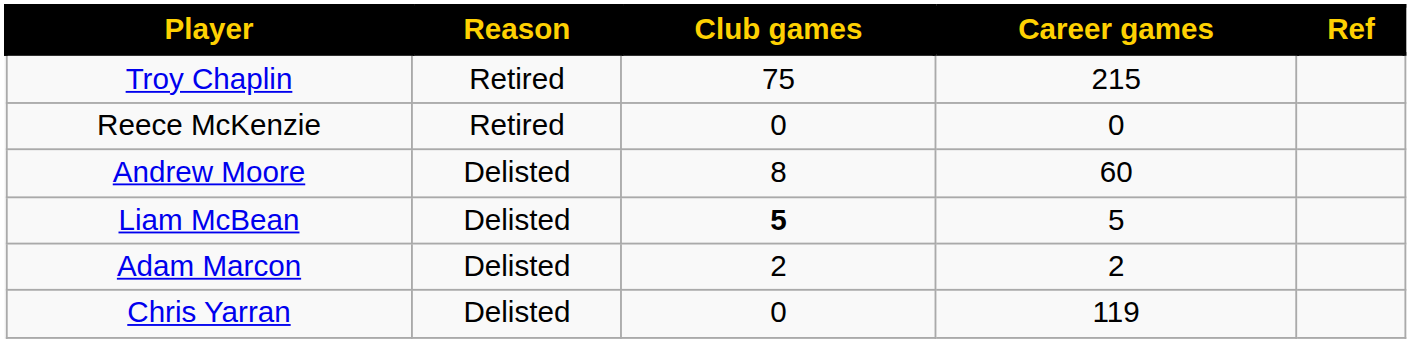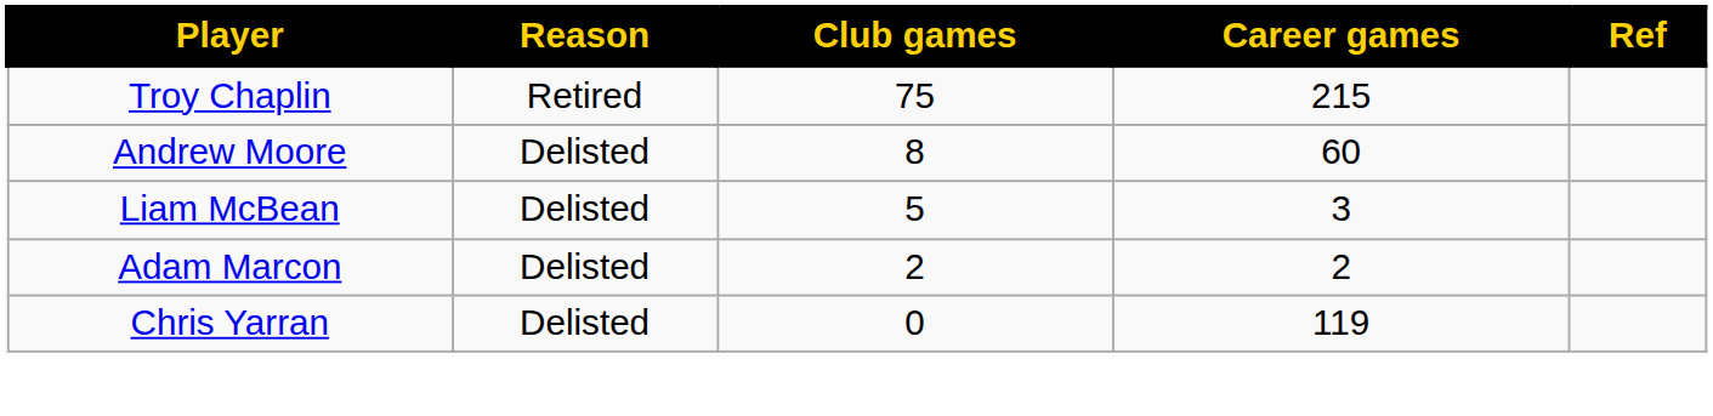- row: Reece McKenzie | Retired | 0 | 0
Liam McBean | Club games: bold -> normal
Liam McBean | Career games: 5 -> 3
